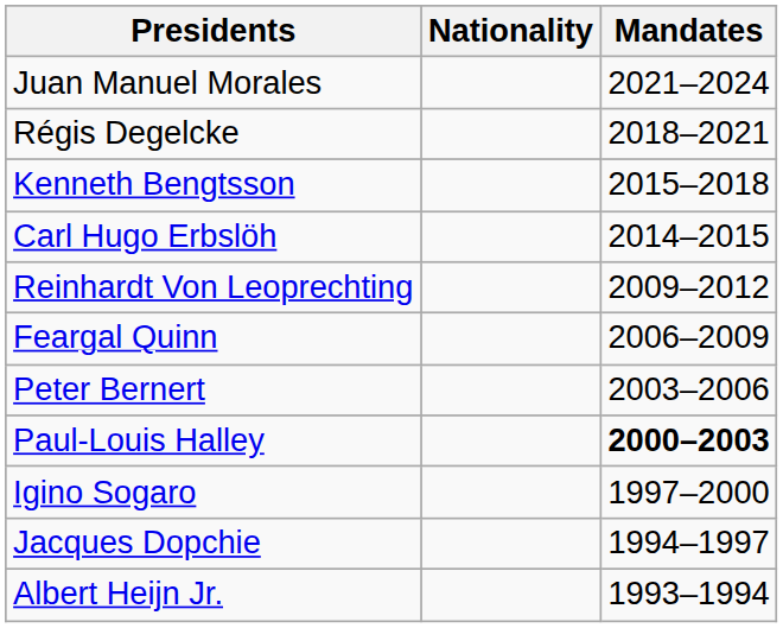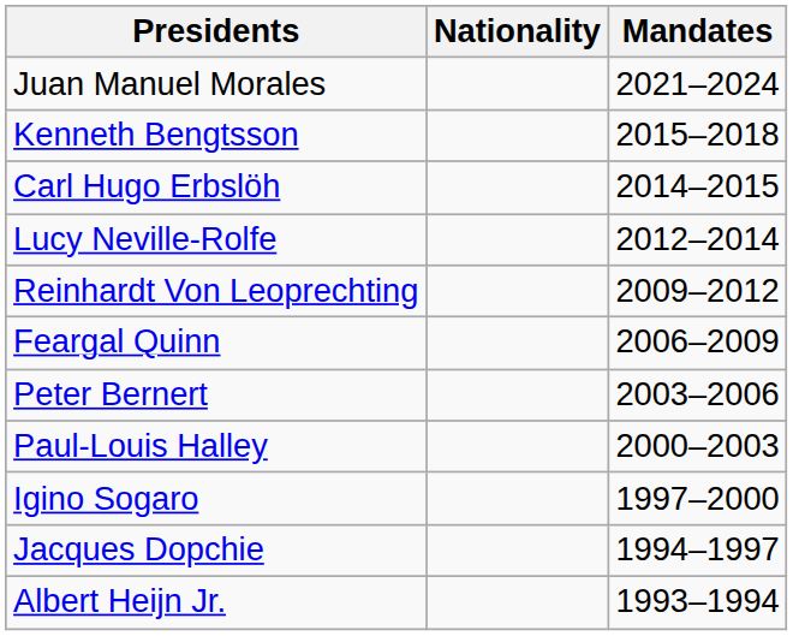- row: Régis Degelcke | 2018–2021
+ row: Lucy Neville-Rolfe | 2012–2014
Paul-Louis Halley | Mandates: bold -> normal
